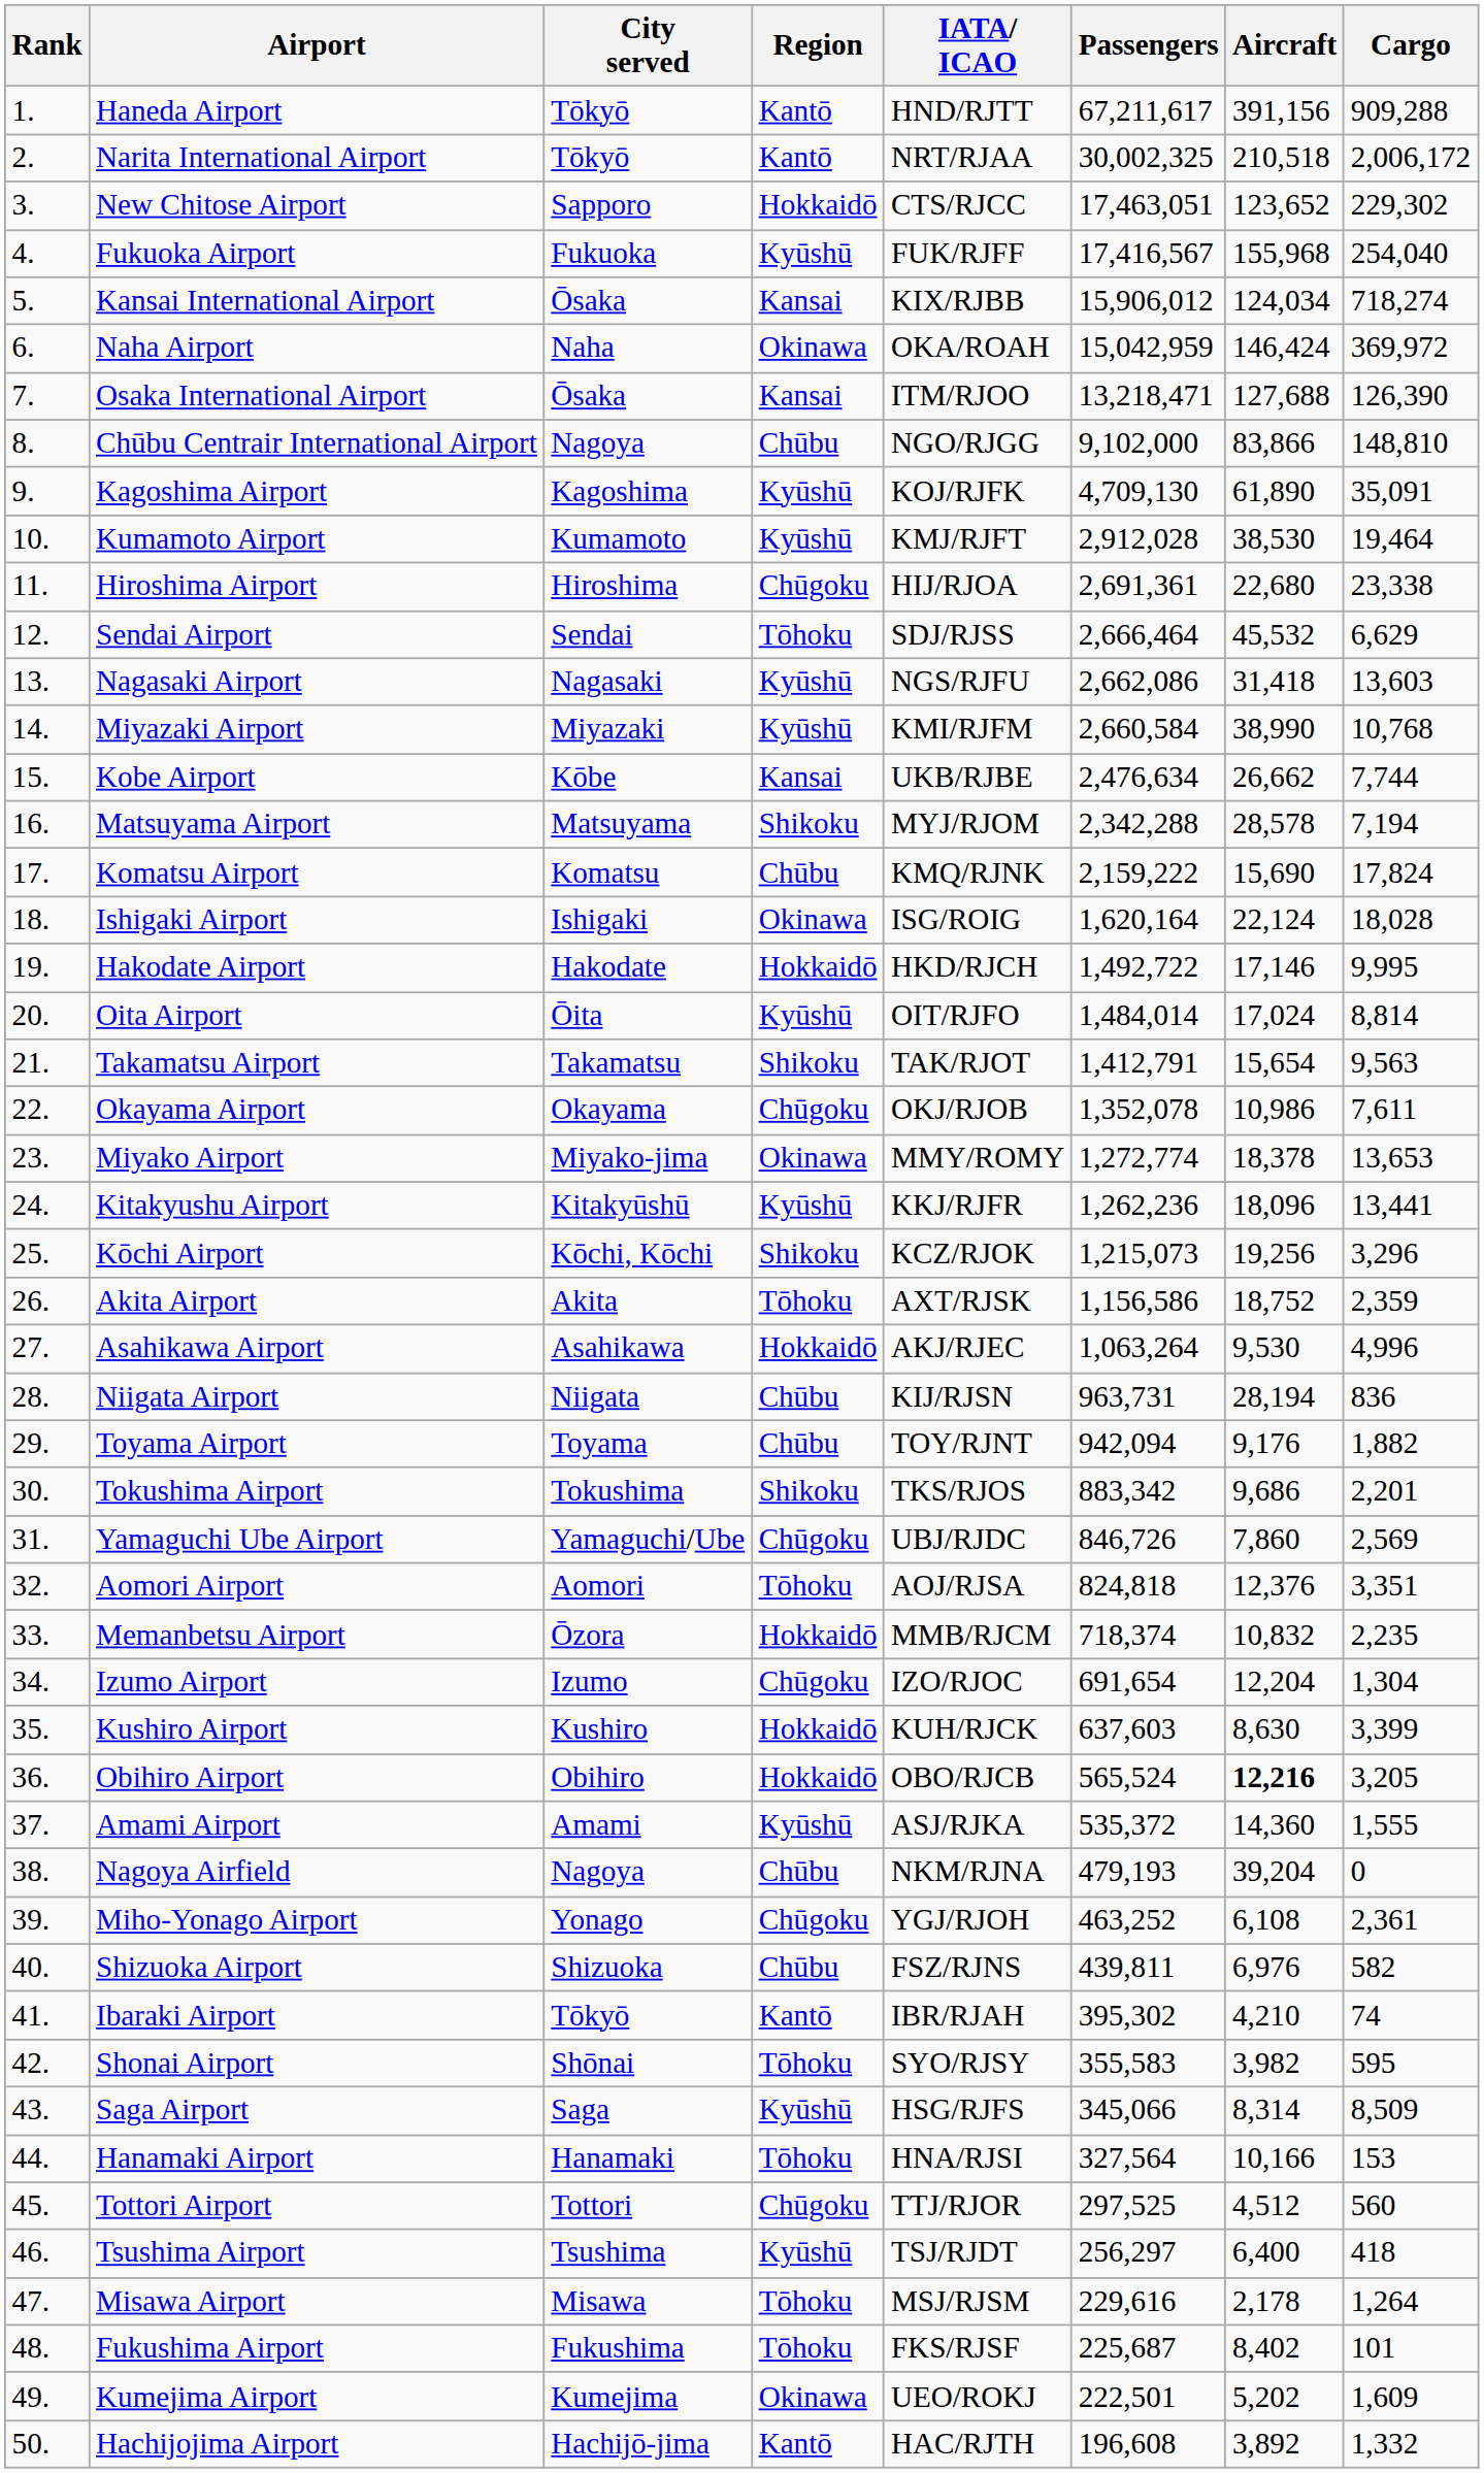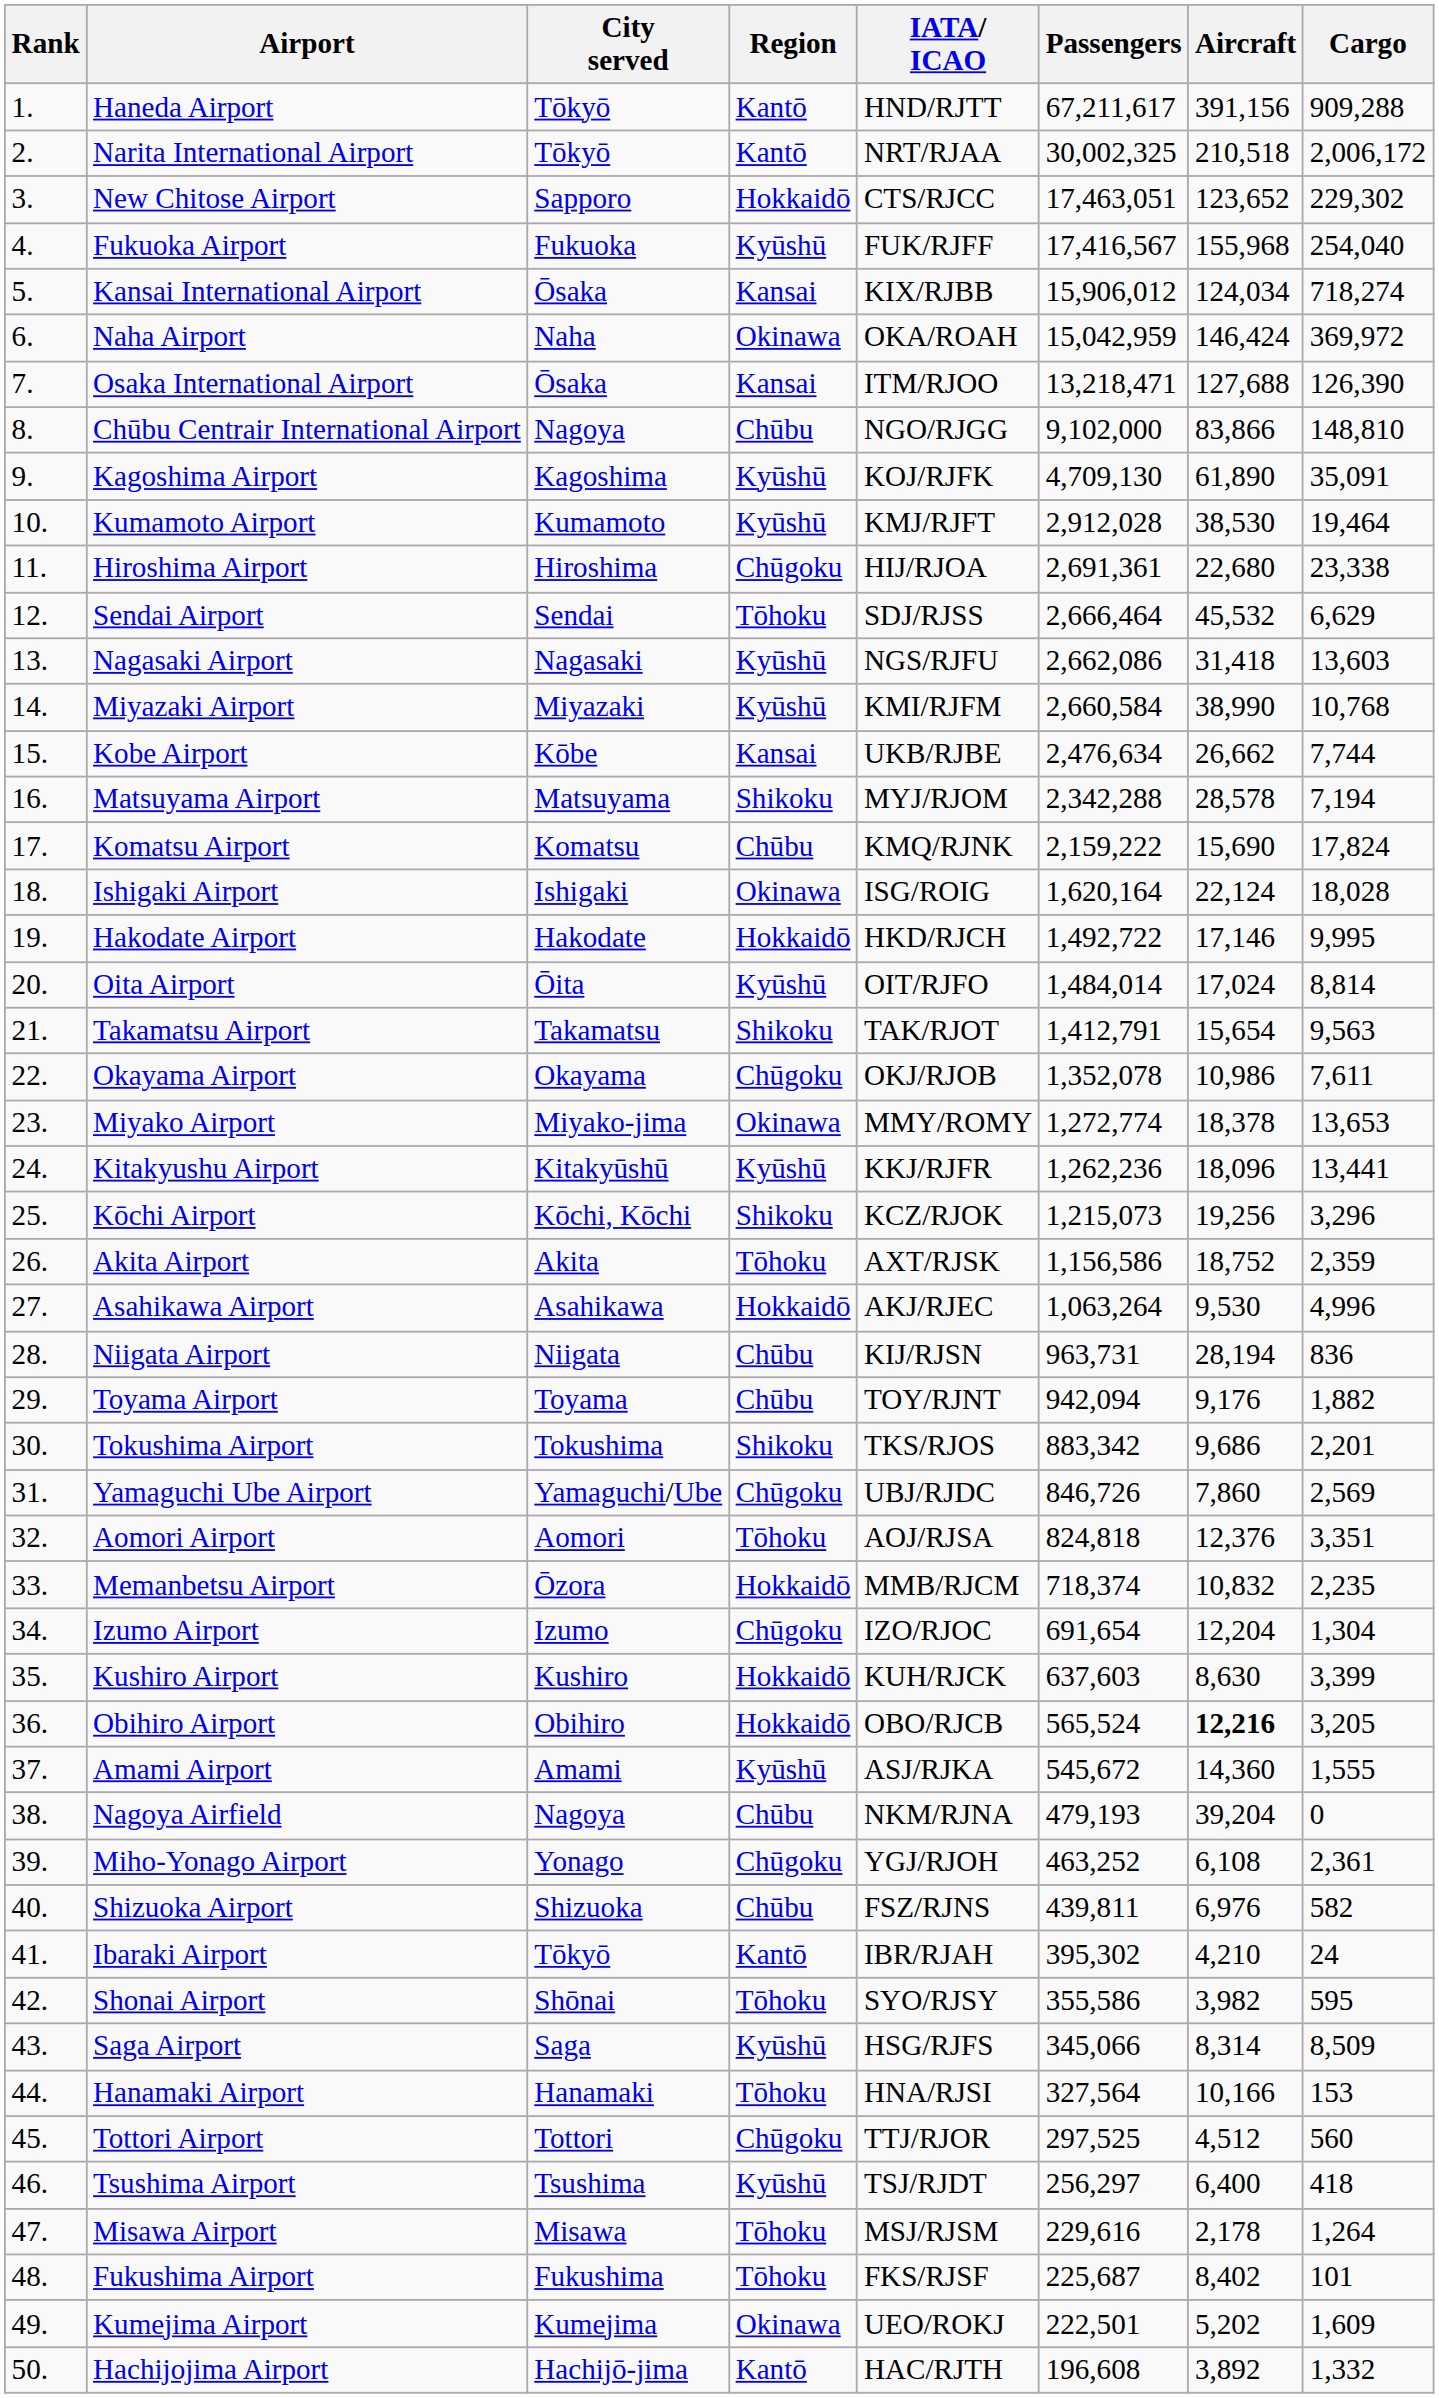Amami Airport | Passengers: 535,372 -> 545,672
Ibaraki Airport | Cargo: 74 -> 24
Shonai Airport | Passengers: 355,583 -> 355,586
